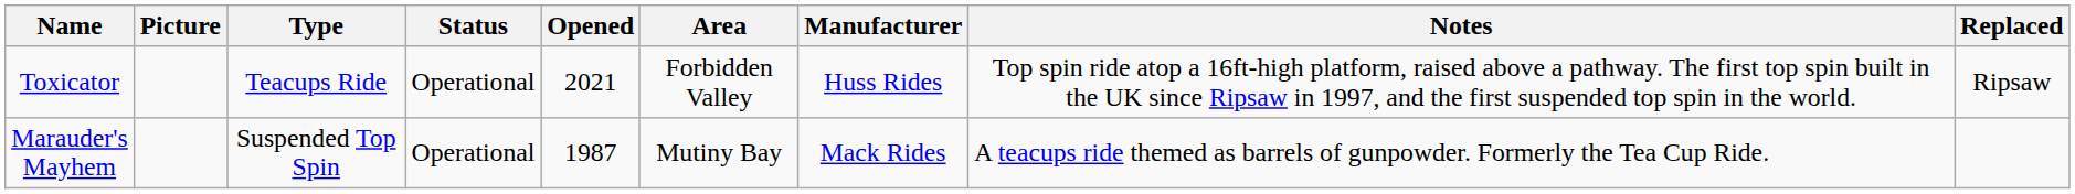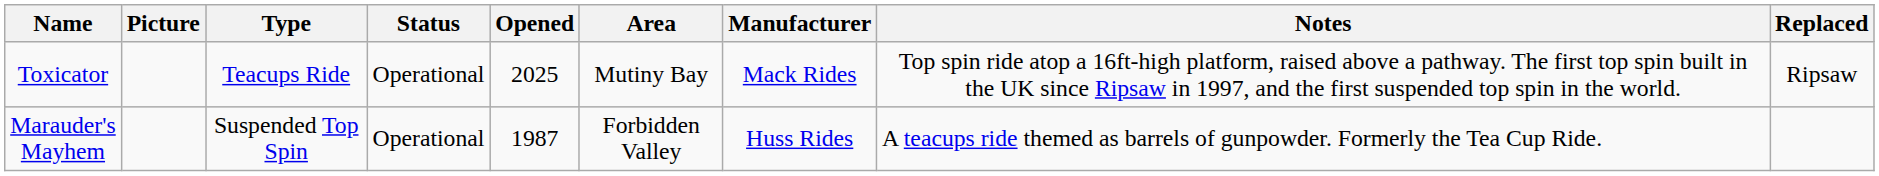Toxicator | Opened: 2021 -> 2025
Toxicator | Area: Forbidden Valley -> Mutiny Bay
Toxicator | Manufacturer: Huss Rides -> Mack Rides
Marauder's Mayhem | Area: Mutiny Bay -> Forbidden Valley
Marauder's Mayhem | Manufacturer: Mack Rides -> Huss Rides
